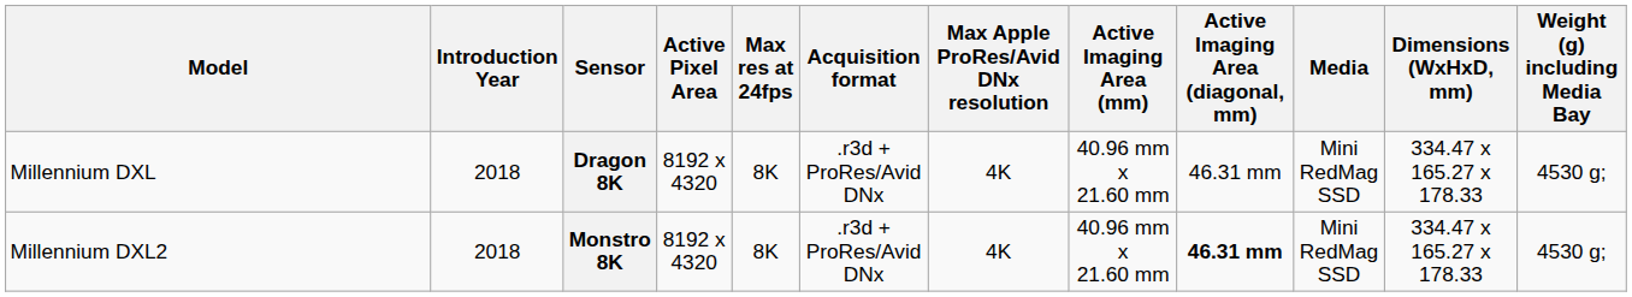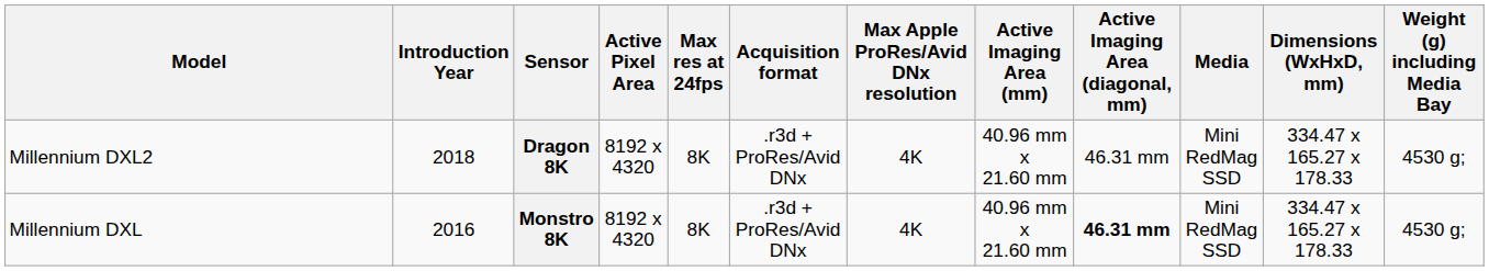Dragon 8K | Model: Millennium DXL -> Millennium DXL2
Monstro 8K | Model: Millennium DXL2 -> Millennium DXL
Monstro 8K | Introduction Year: 2018 -> 2016
